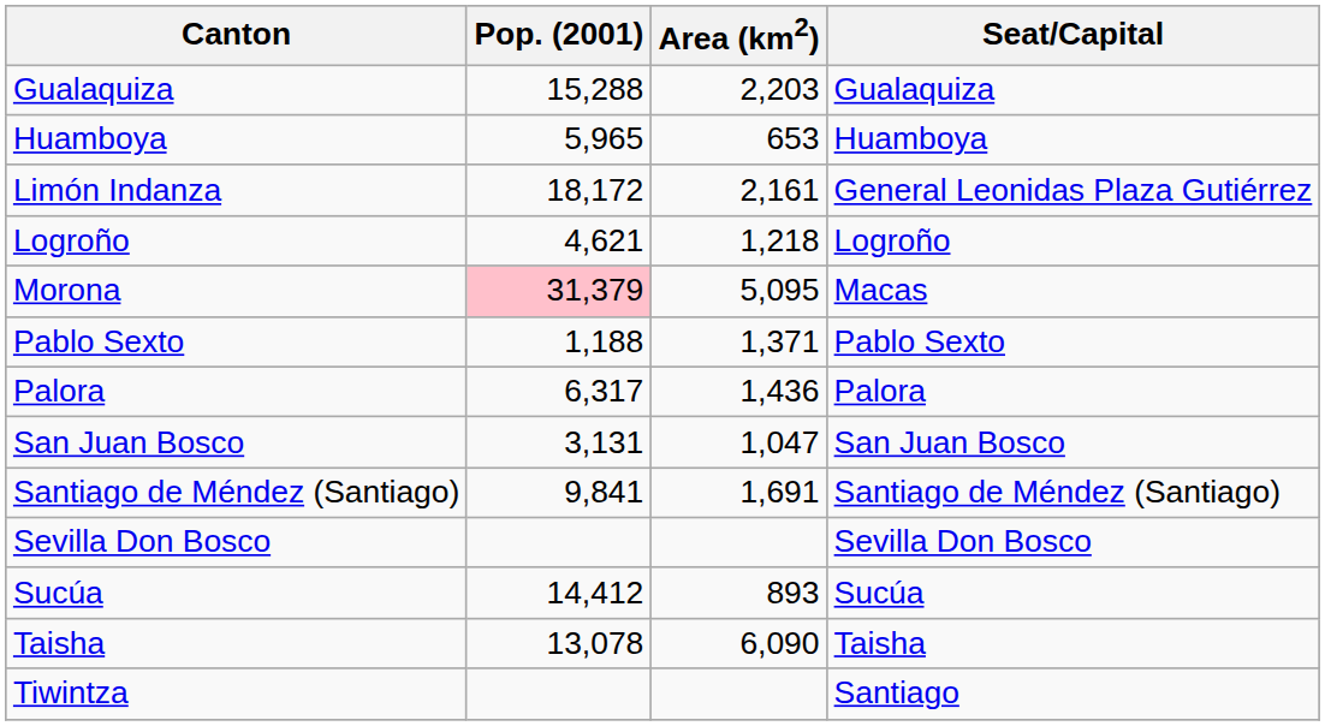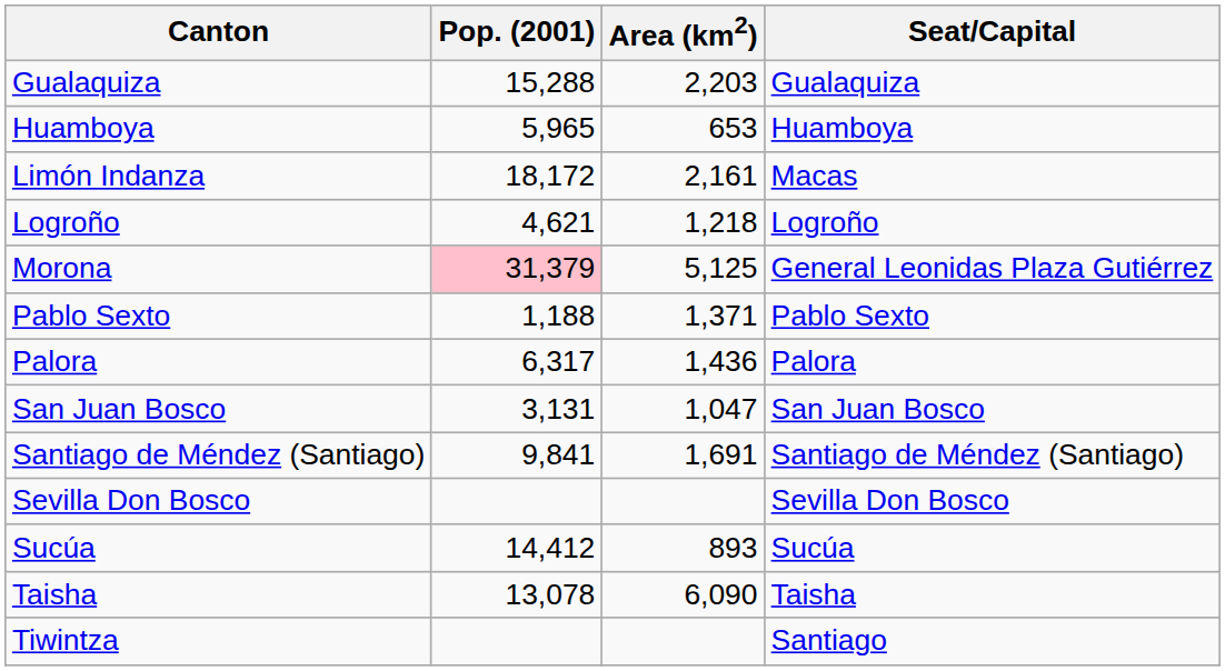Limón Indanza | Seat/Capital: General Leonidas Plaza Gutiérrez -> Macas
Morona | Area (km2): 5,095 -> 5,125
Morona | Seat/Capital: Macas -> General Leonidas Plaza Gutiérrez
